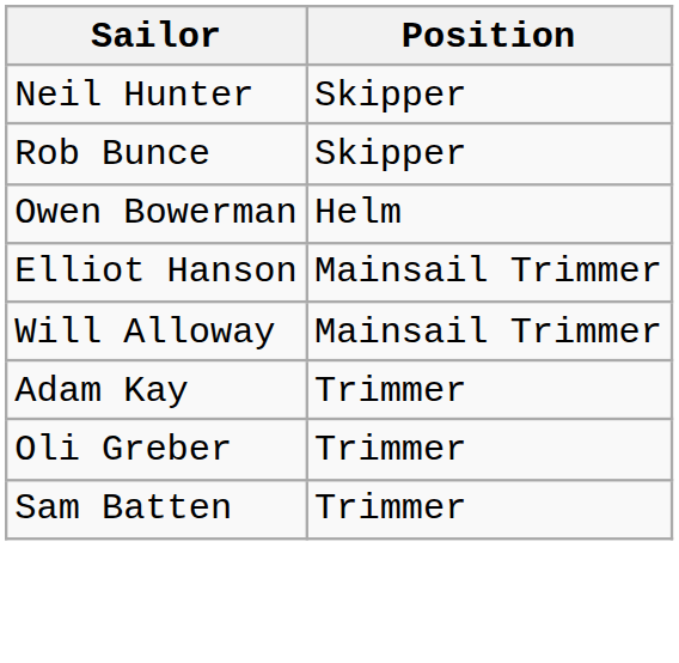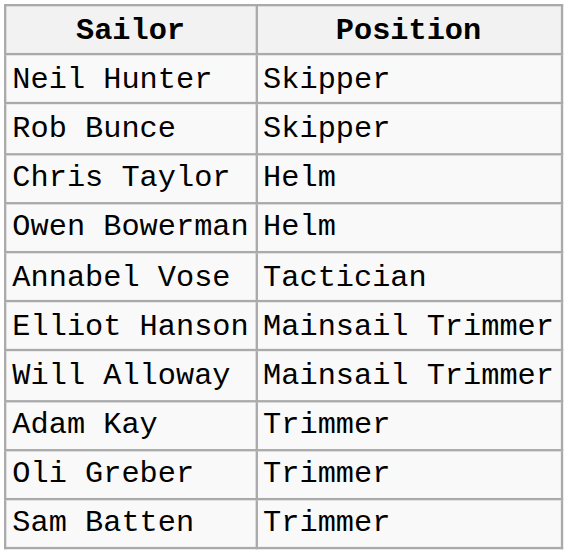+ row: Chris Taylor | Helm
+ row: Annabel Vose | Tactician
